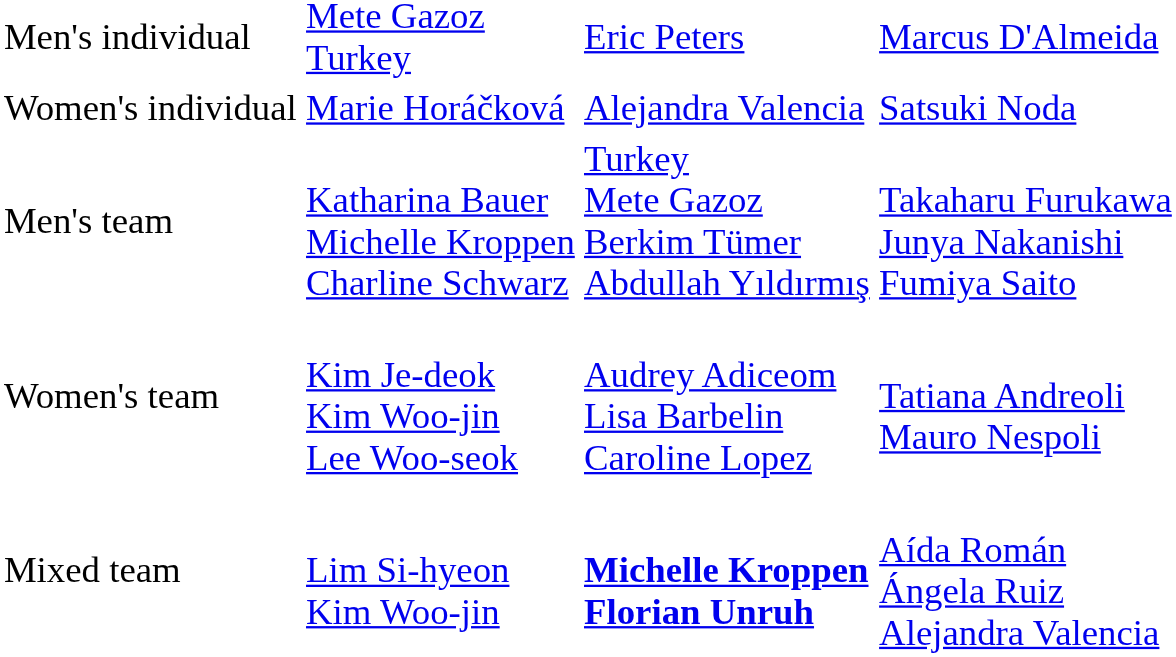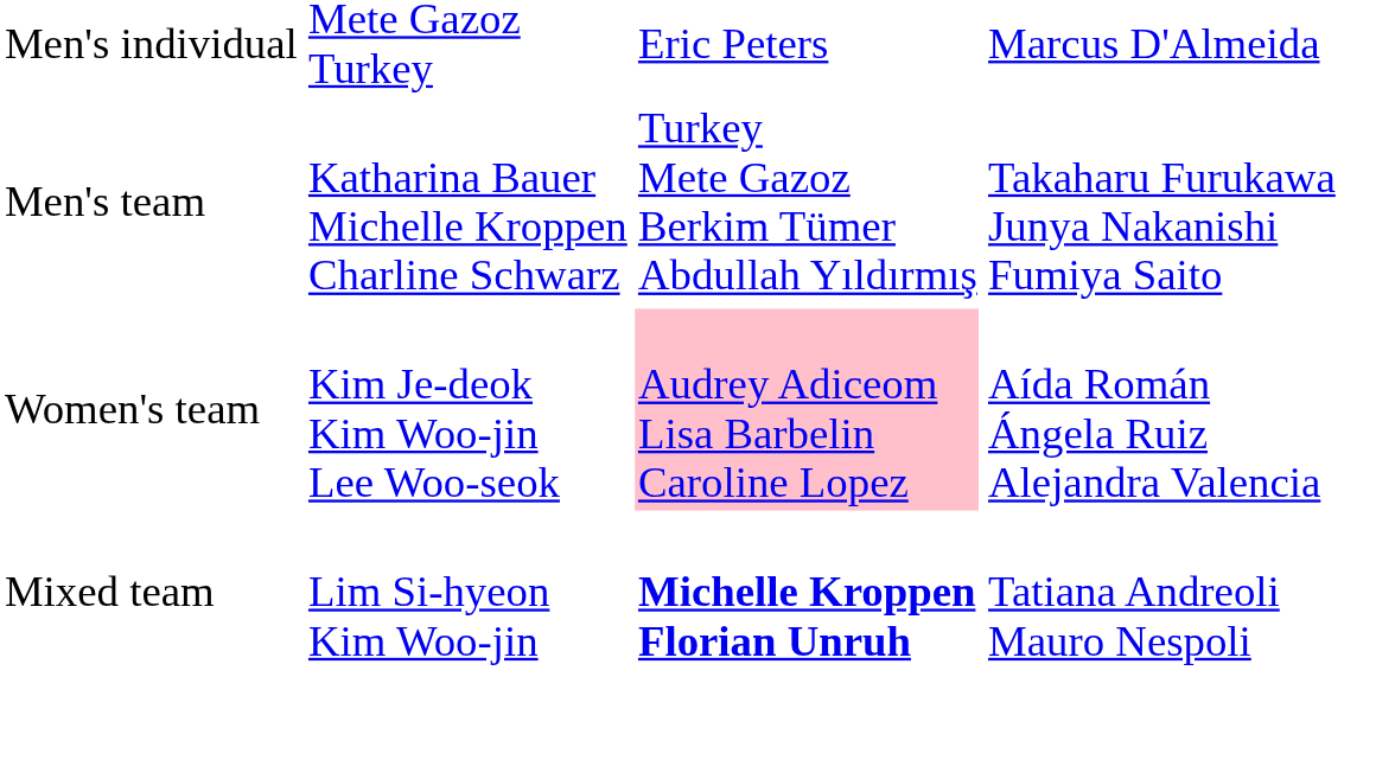- row: Women's individual | Marie Horáčková | Alejandra Valencia | Satsuki Noda
Women's team | column 3: no background -> pink background
Women's team | column 4: Tatiana Andreoli Mauro Nespoli -> Aída Román Ángela Ruiz Alejandra Valencia
Mixed team | column 4: Aída Román Ángela Ruiz Alejandra Valencia -> Tatiana Andreoli Mauro Nespoli
